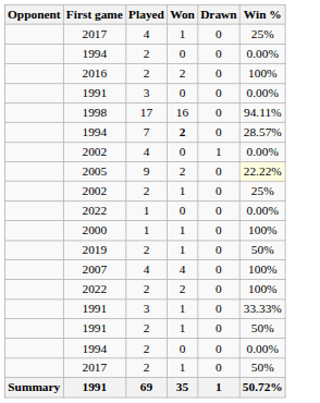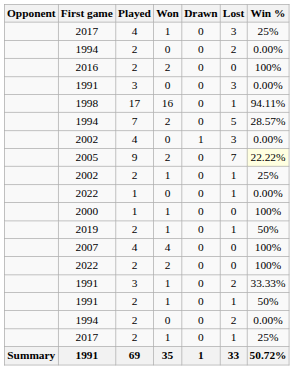+ column: Lost | 3 | 2 | 0 | 3 | 1 | 5 | 3 | 7 | 1 | 1 | 0 | 1 | 0 | 0 | 2 | 1 | 2 | 1 | 33
1994 / 7 | Won: bold -> normal
2017 / 2 | Win %: 50% -> 25%
